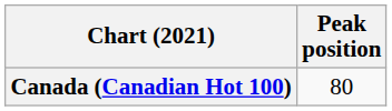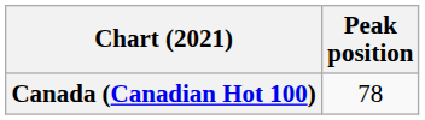Canada (Canadian Hot 100) | Peak position: 80 -> 78
